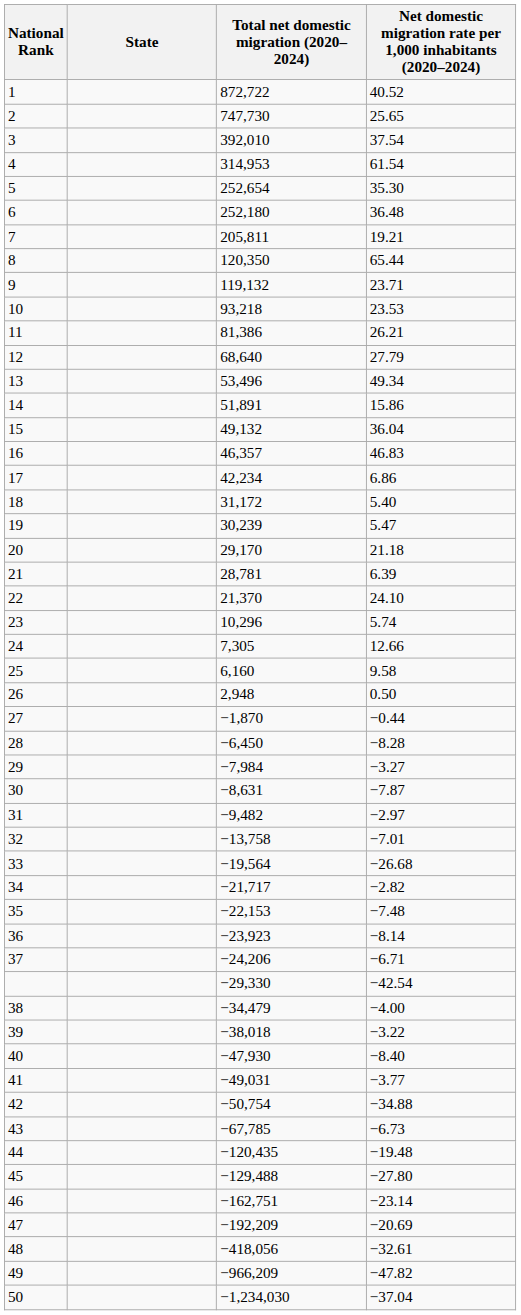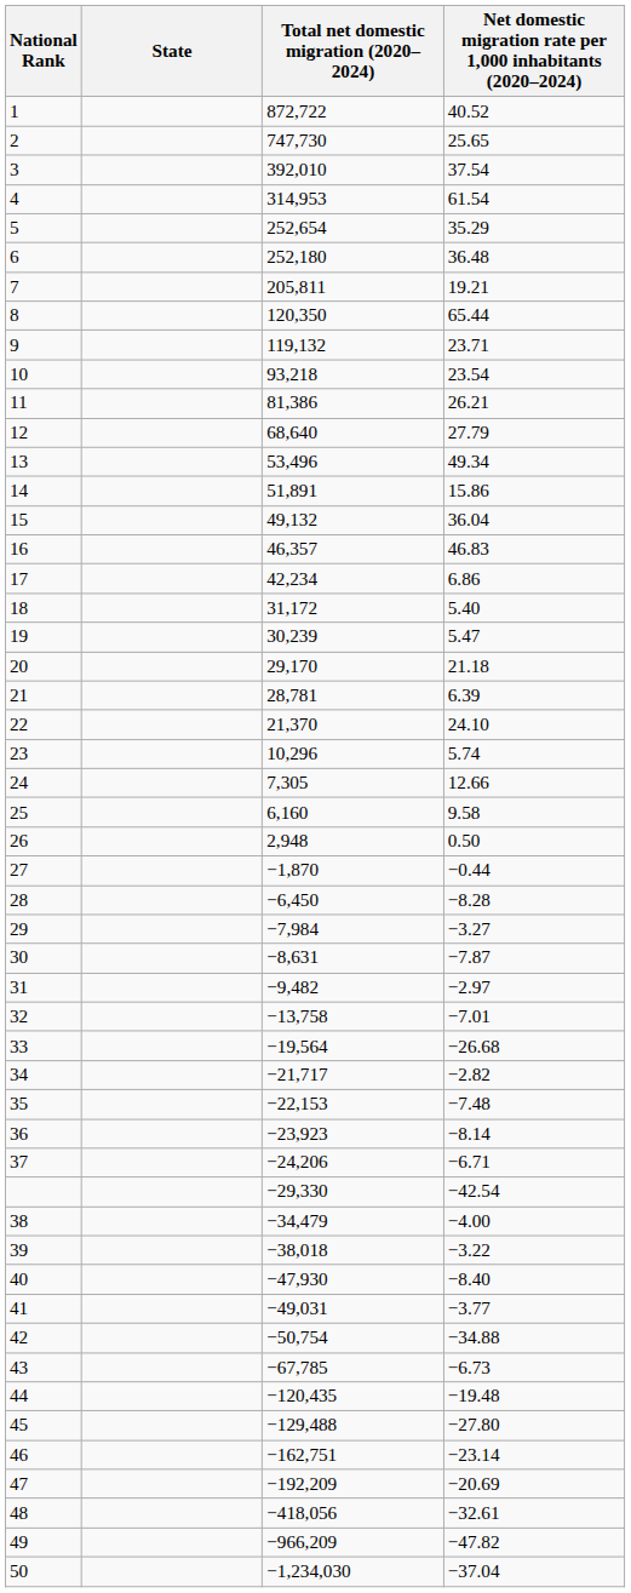5 | column 4: 35.30 -> 35.29
10 | column 4: 23.53 -> 23.54
